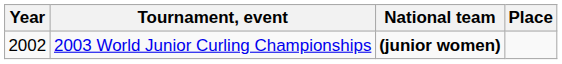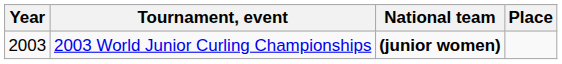2003 World Junior Curling Championships | Year: 2002 -> 2003
